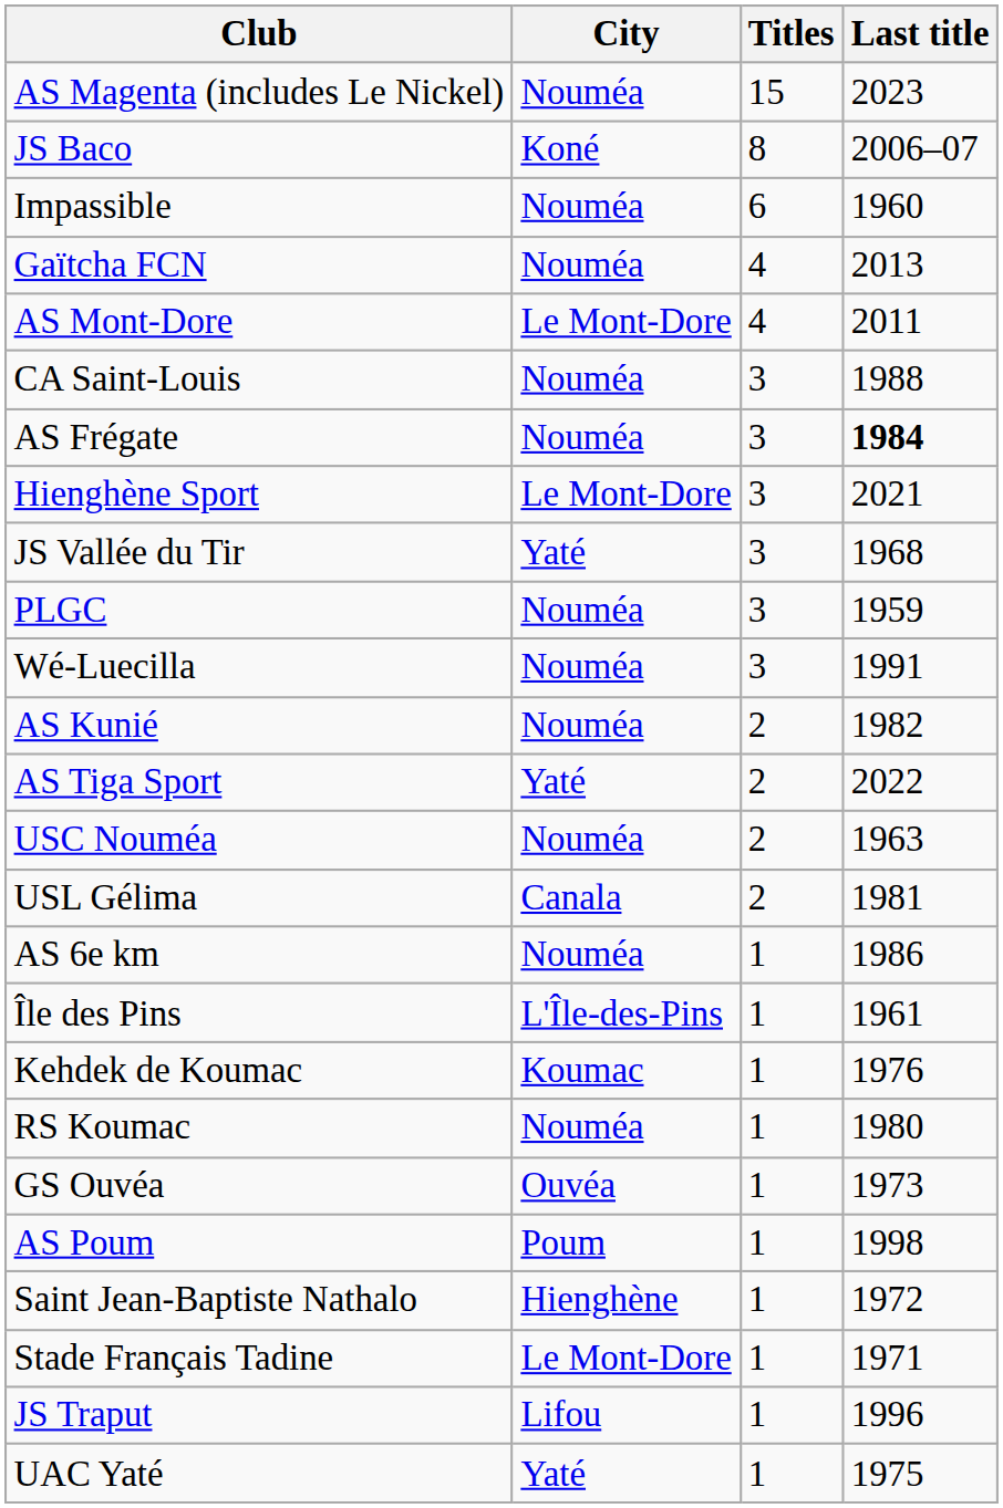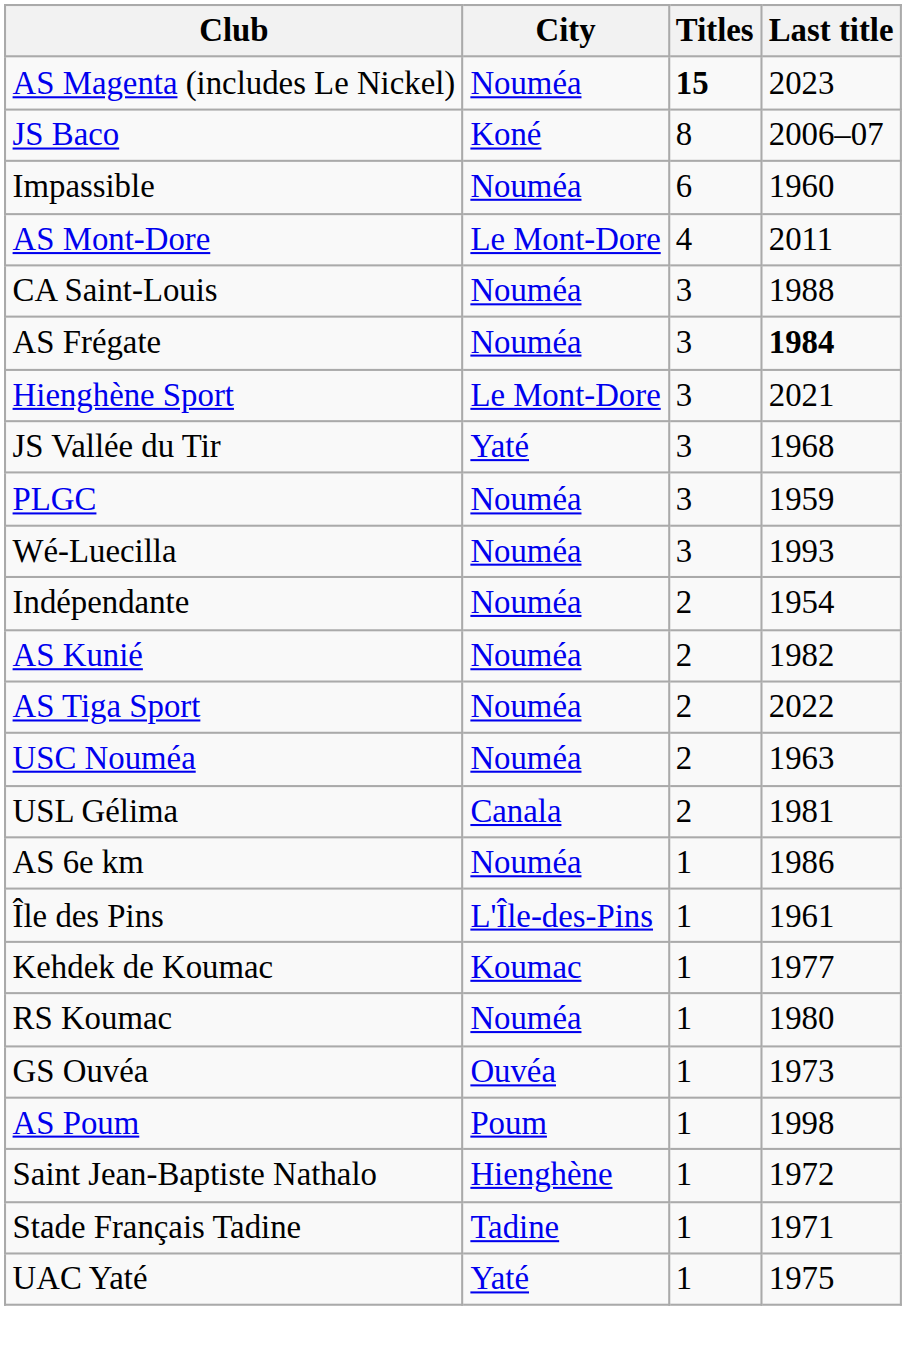AS Magenta (includes Le Nickel) | Titles: normal -> bold
- row: Gaïtcha FCN | Nouméa | 4 | 2013
Wé-Luecilla | Last title: 1991 -> 1993
+ row: Indépendante | Nouméa | 2 | 1954
AS Tiga Sport | City: Yaté -> Nouméa
Kehdek de Koumac | Last title: 1976 -> 1977
Stade Français Tadine | City: Le Mont-Dore -> Tadine
- row: JS Traput | Lifou | 1 | 1996
